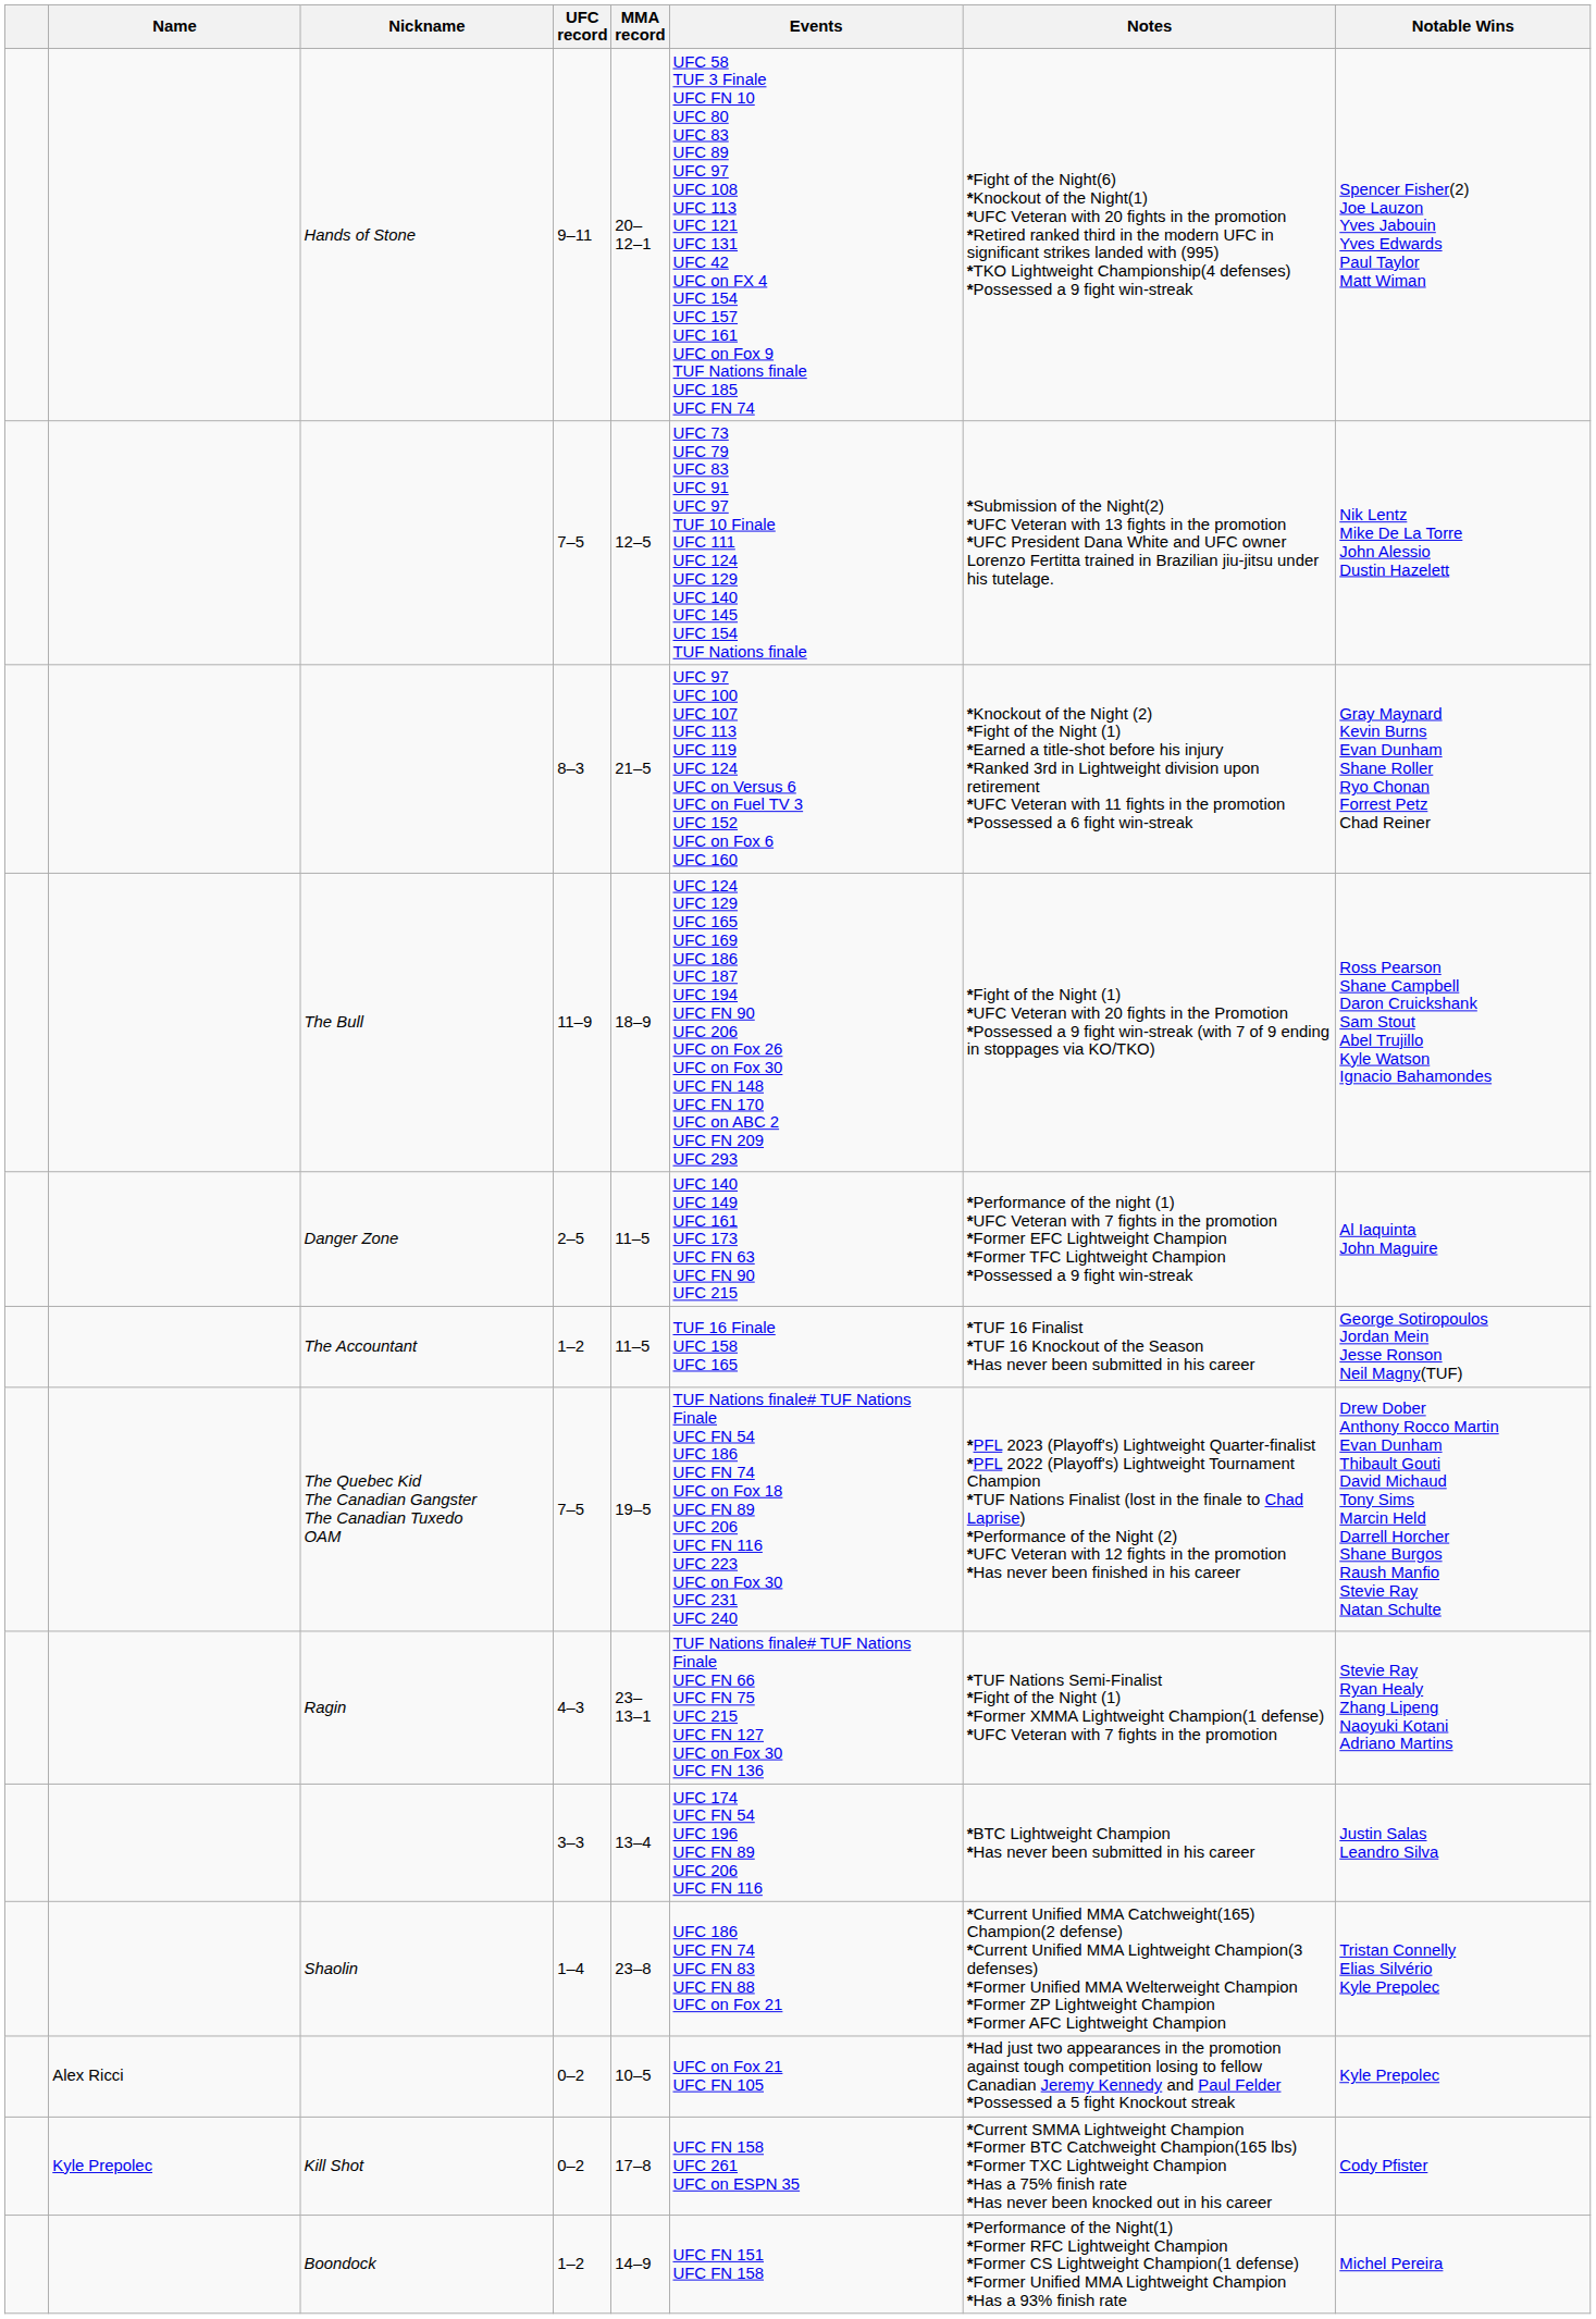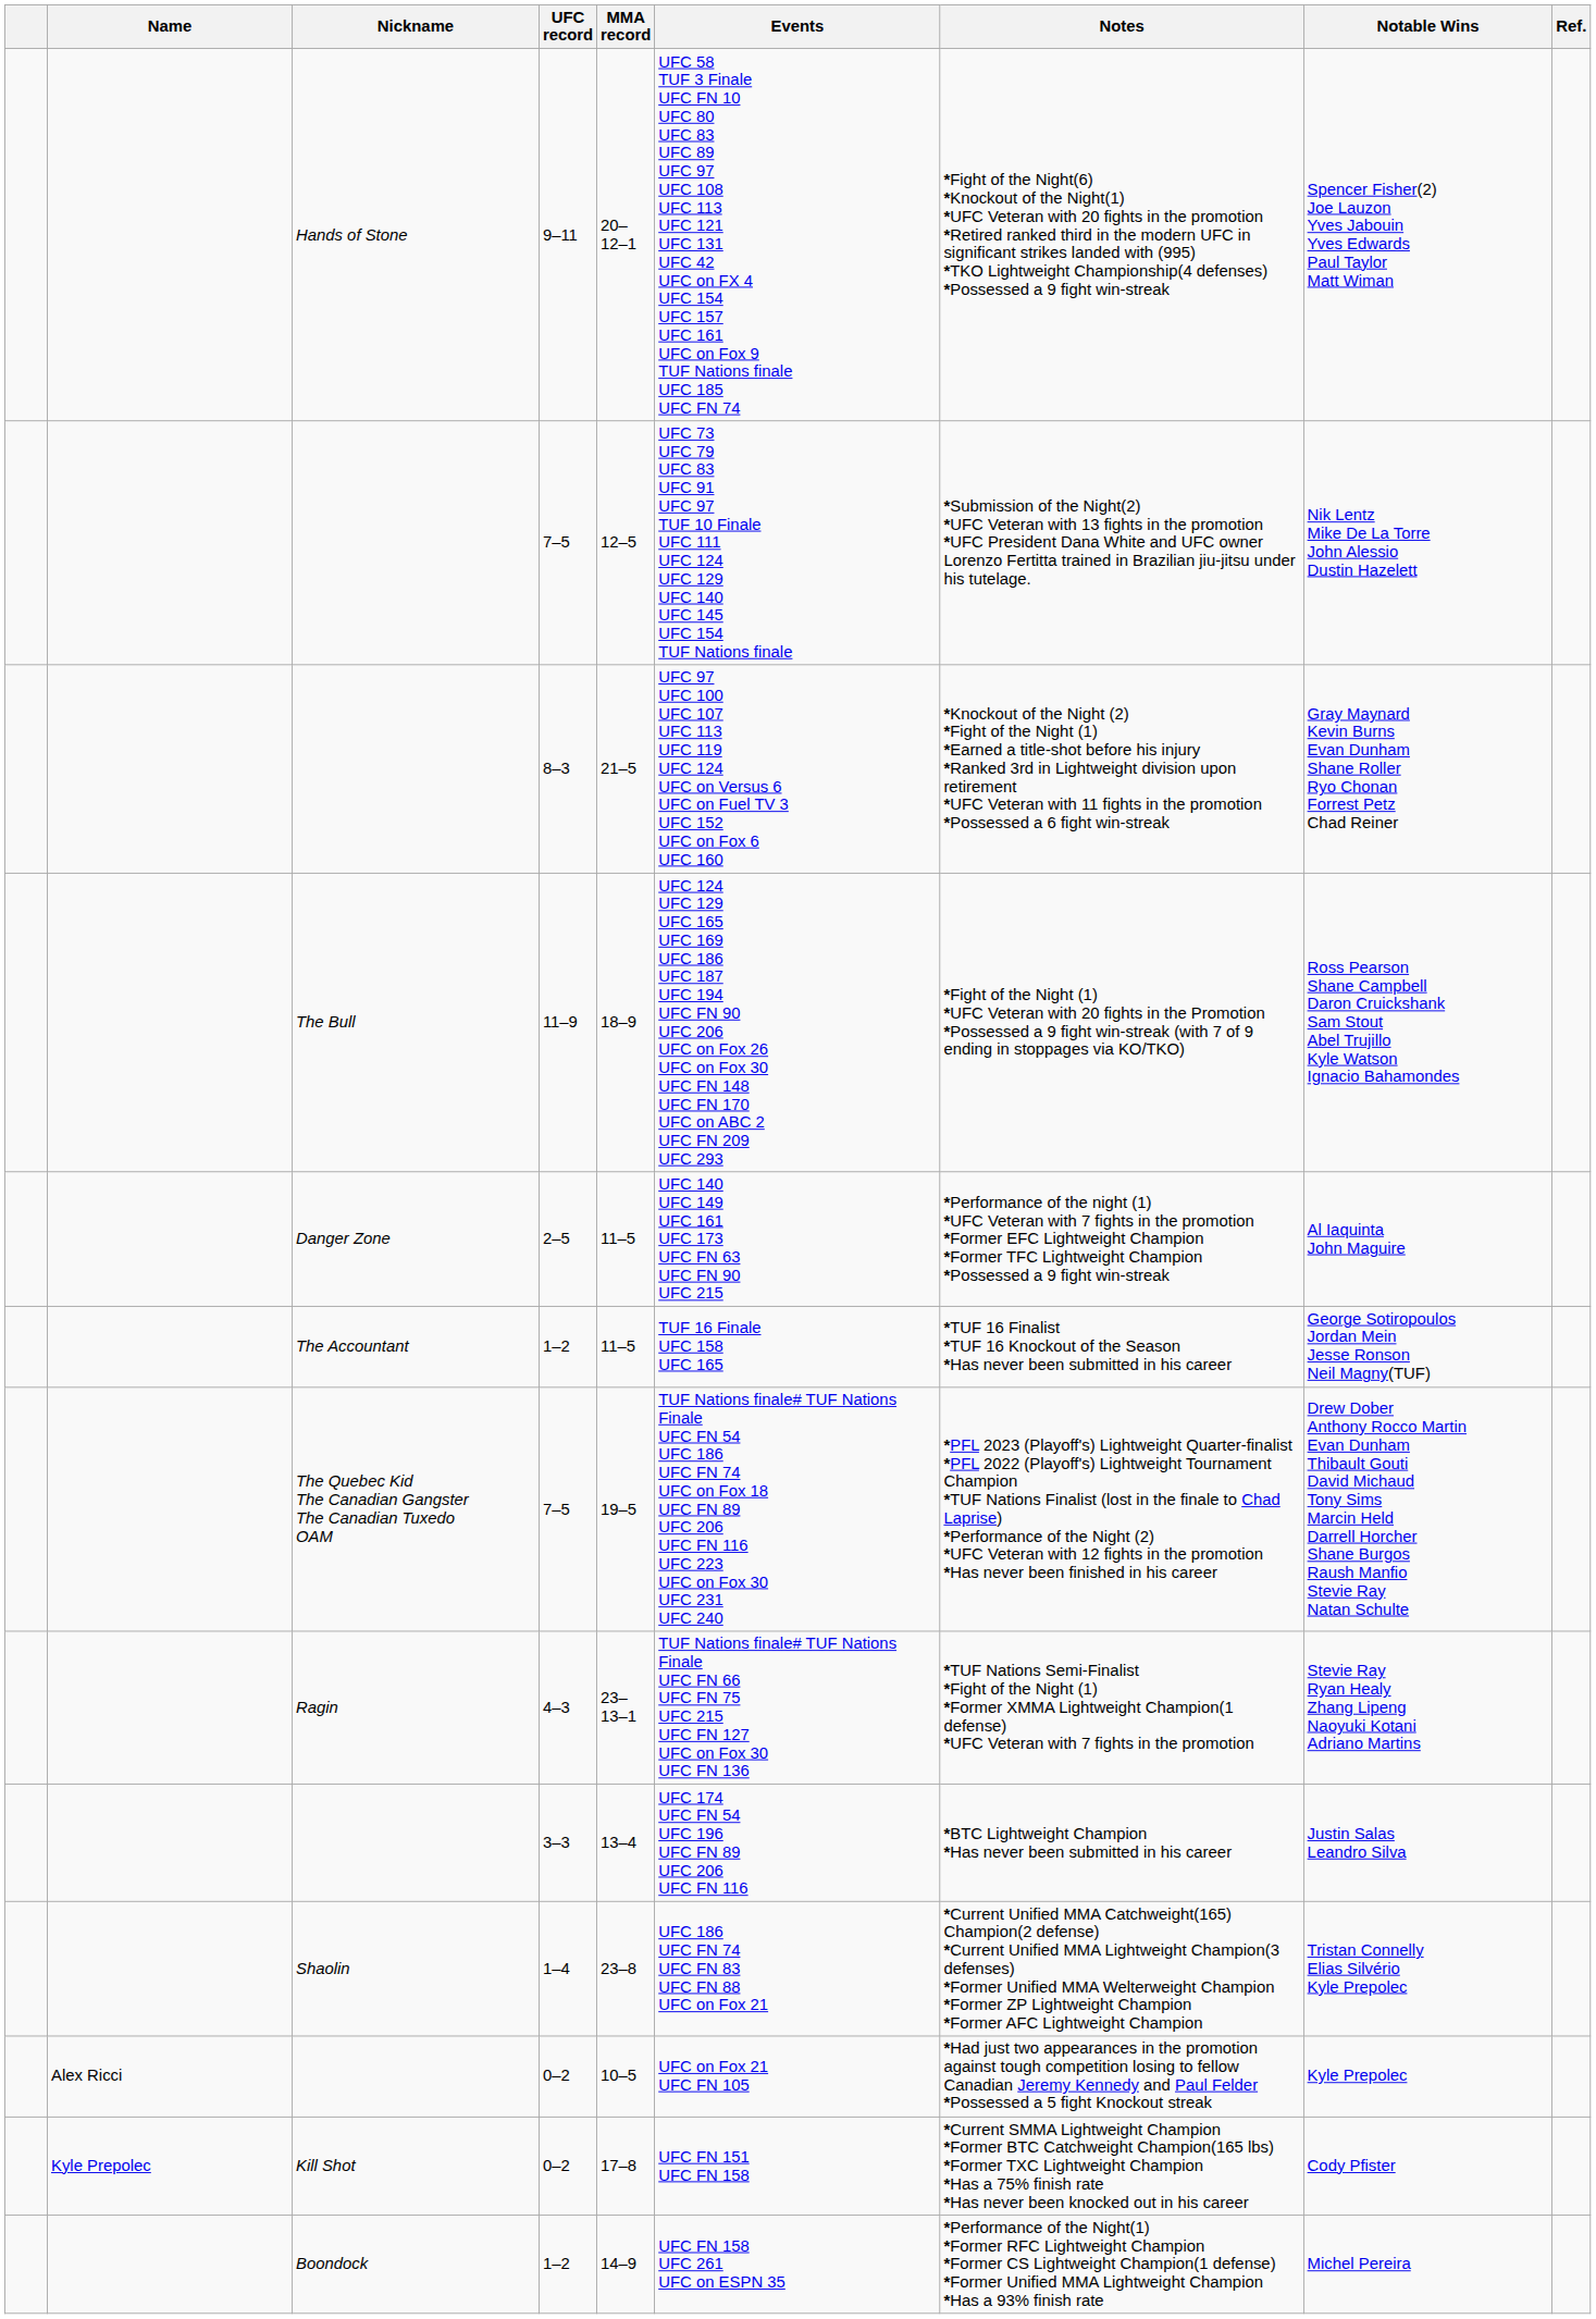+ column: Ref.
Kill Shot | Events: UFC FN 158 UFC 261 UFC on ESPN 35 -> UFC FN 151 UFC FN 158
Boondock | Events: UFC FN 151 UFC FN 158 -> UFC FN 158 UFC 261 UFC on ESPN 35
